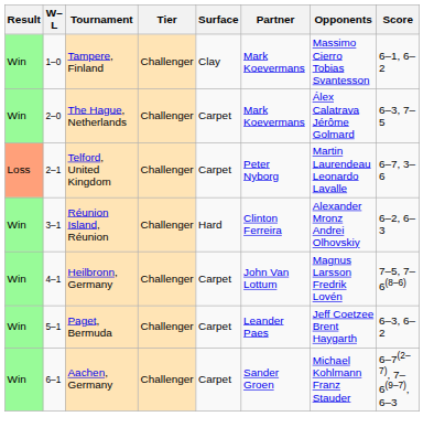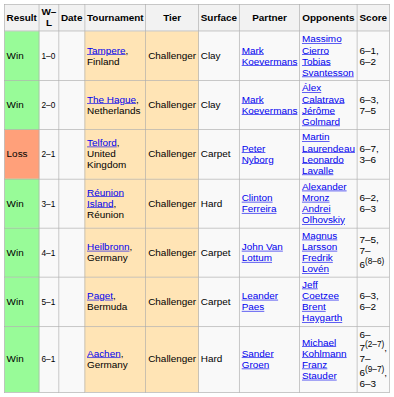+ column: Date
The Hague, Netherlands | Surface: Carpet -> Clay
Aachen, Germany | Surface: Carpet -> Hard
